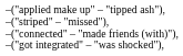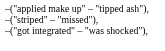- row: – | ("connected" – "made friends (with)"),
